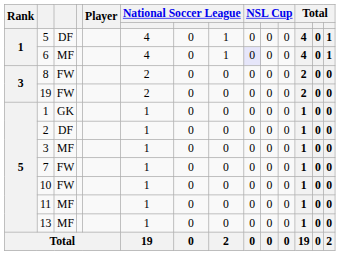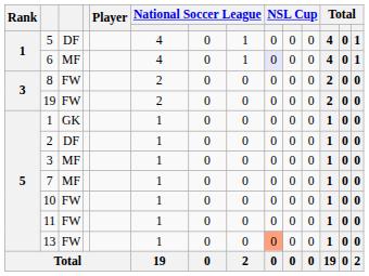7 | column 3: FW -> MF
11 | column 3: MF -> FW
13 | column 3: MF -> FW
13 | column 9: no background -> lightsalmon background
